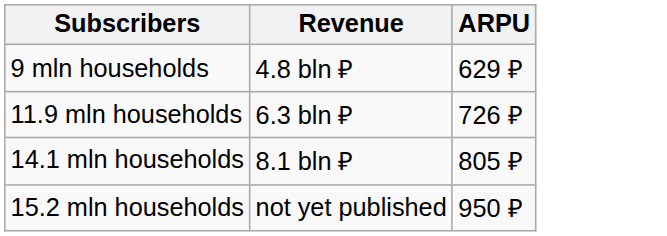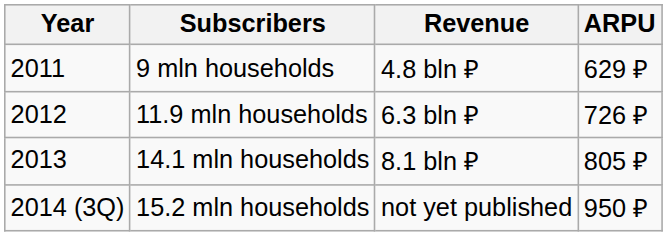+ column: Year | 2011 | 2012 | 2013 | 2014 (3Q)
